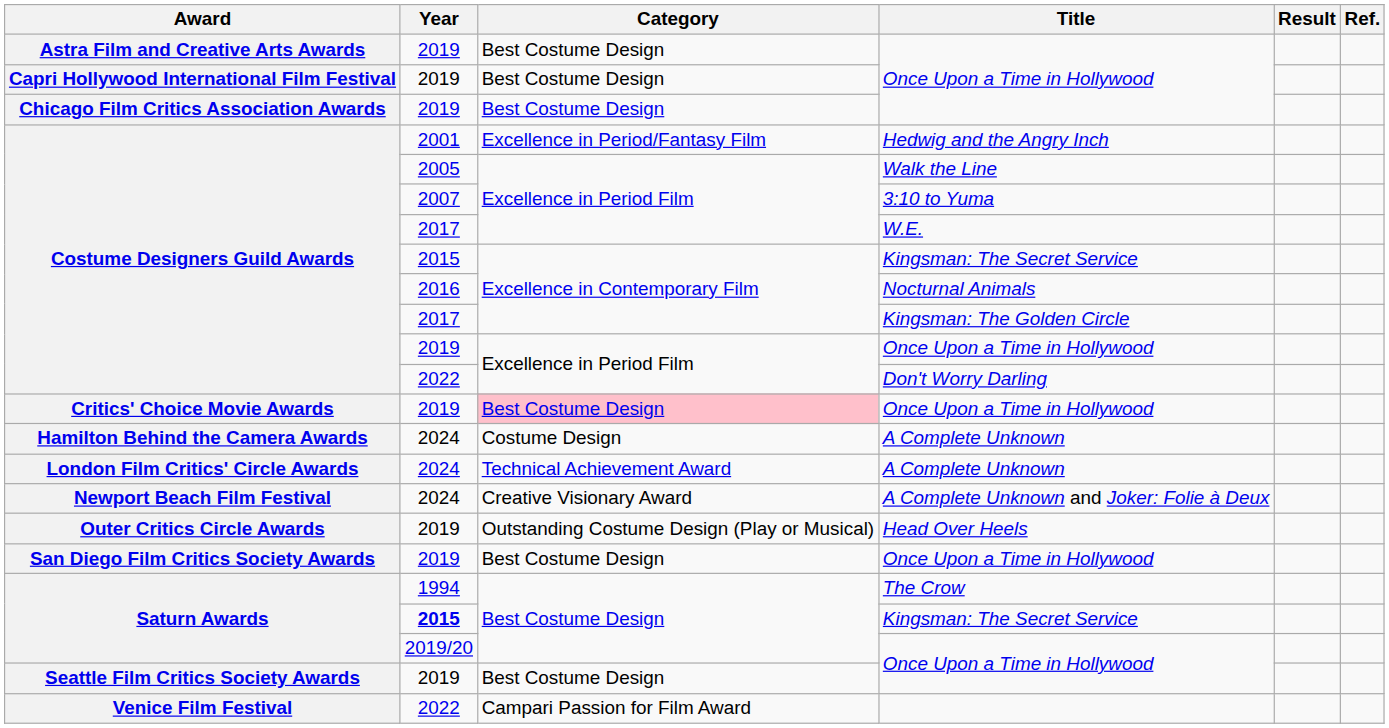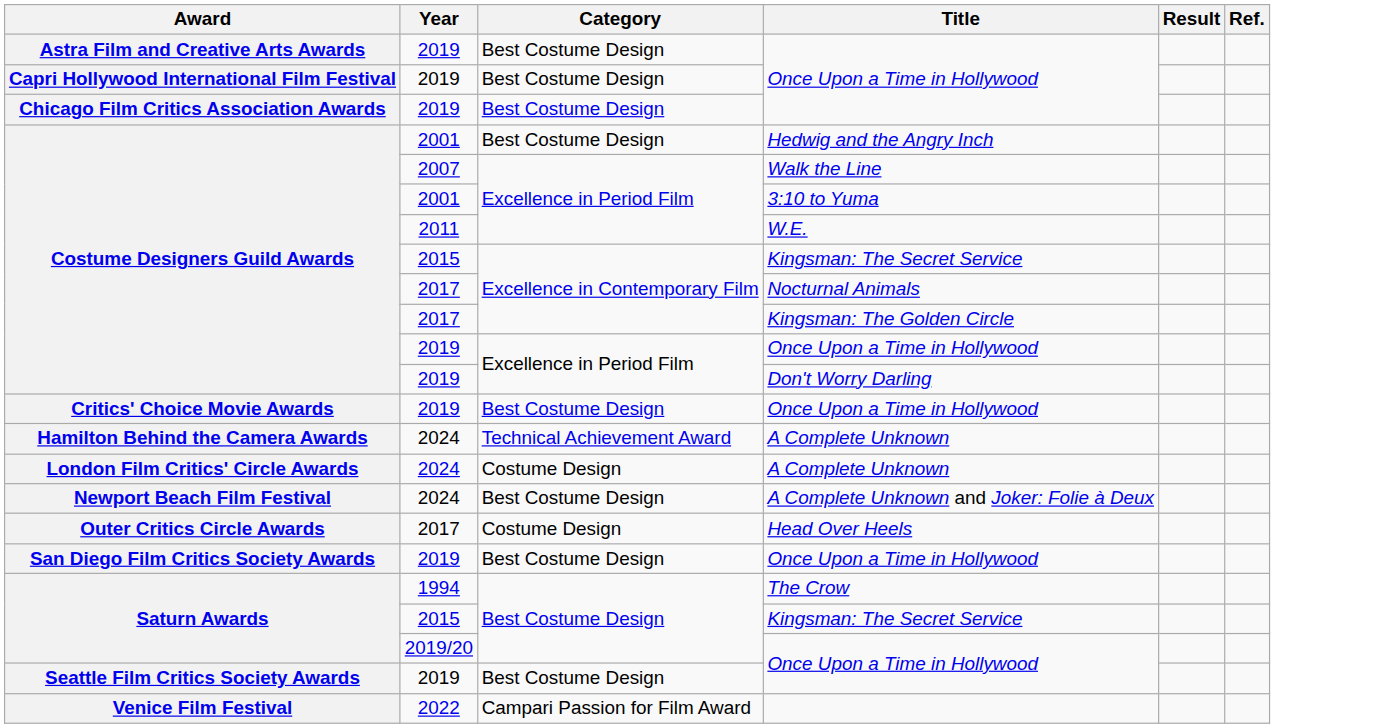Hedwig and the Angry Inch | Category: Excellence in Period/Fantasy Film -> Best Costume Design
Walk the Line | Year: 2005 -> 2007
3:10 to Yuma | Year: 2007 -> 2001
W.E. | Year: 2017 -> 2011
Nocturnal Animals | Year: 2016 -> 2017
Don't Worry Darling | Year: 2022 -> 2019
Critics' Choice Movie Awards / Once Upon a Time in Hollywood | Category: pink background -> no background
Hamilton Behind the Camera Awards / A Complete Unknown | Category: Costume Design -> Technical Achievement Award
London Film Critics' Circle Awards / A Complete Unknown | Category: Technical Achievement Award -> Costume Design
A Complete Unknown and Joker: Folie à Deux | Category: Creative Visionary Award -> Best Costume Design
Head Over Heels | Year: 2019 -> 2017
Head Over Heels | Category: Outstanding Costume Design (Play or Musical) -> Costume Design
Saturn Awards / Kingsman: The Secret Service | Year: bold -> normal
